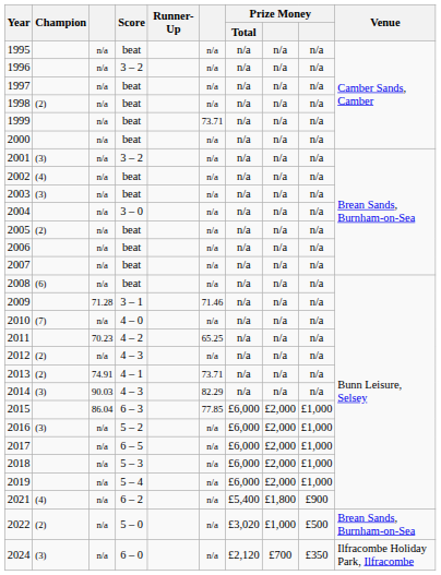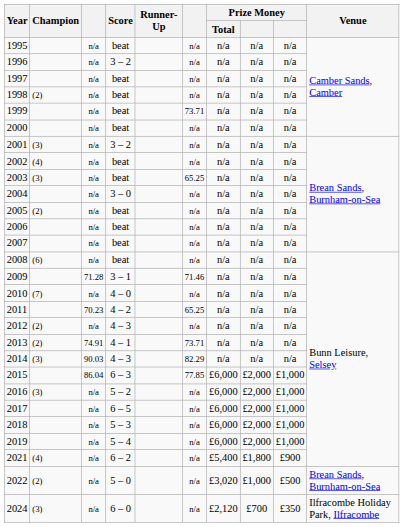2003 | column 6: n/a -> 65.25
